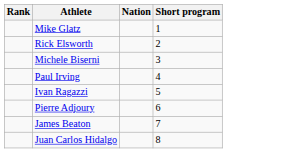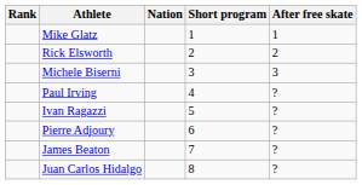+ column: After free skate | 1 | 2 | 3 | ? | ? | ? | ? | ?
